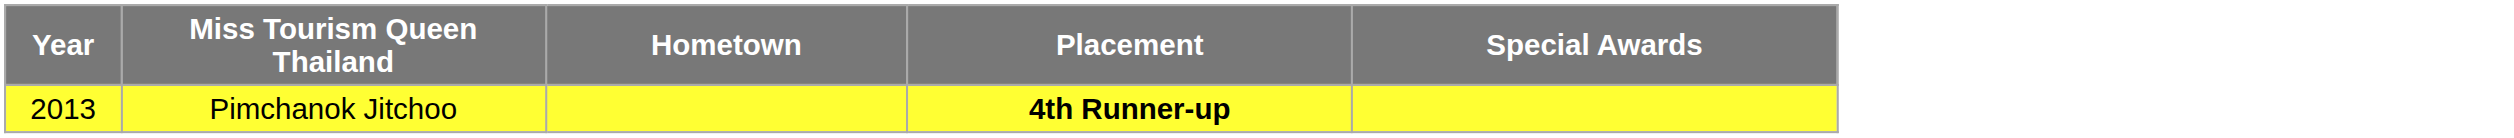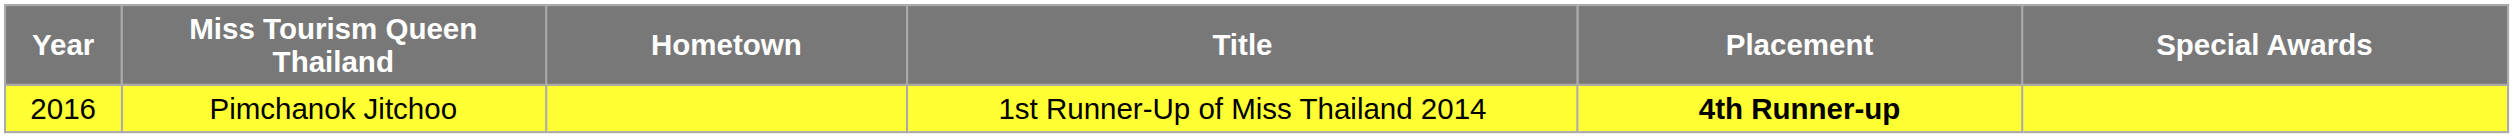+ column: Title | 1st Runner-Up of Miss Thailand 2014
Pimchanok Jitchoo | Year: 2013 -> 2016
